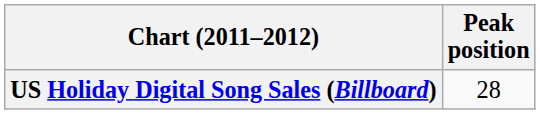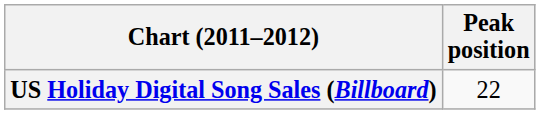US Holiday Digital Song Sales (Billboard) | Peak position: 28 -> 22
